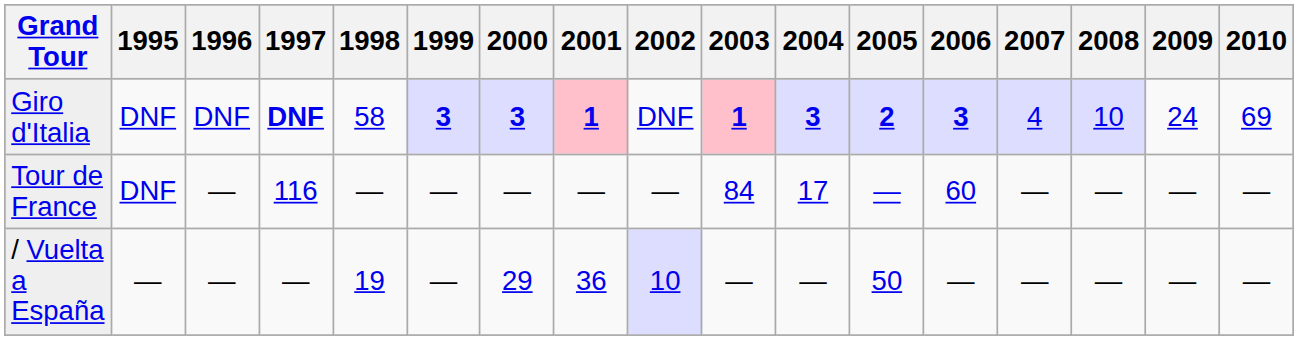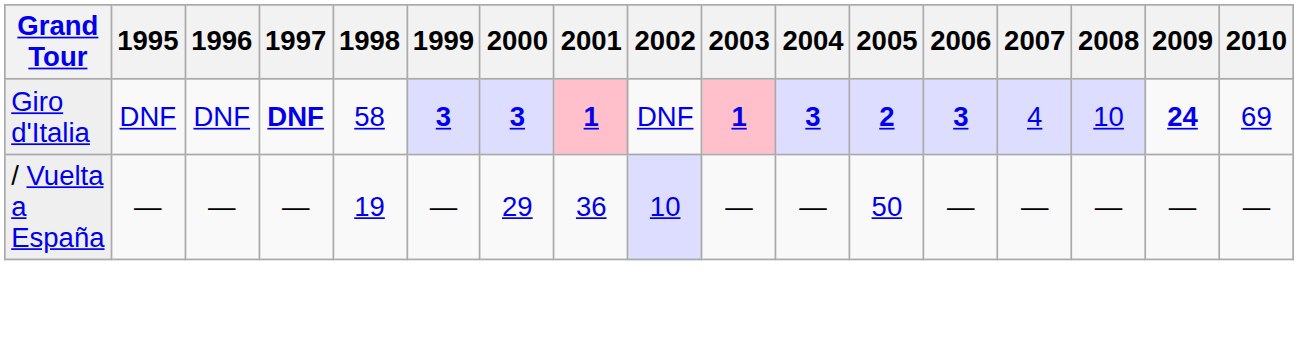Giro d'Italia | 2009: normal -> bold
- row: Tour de France | DNF | — | 116 | — | — | — | — | — | 84 | 17 | — | 60 | — | — | — | —
